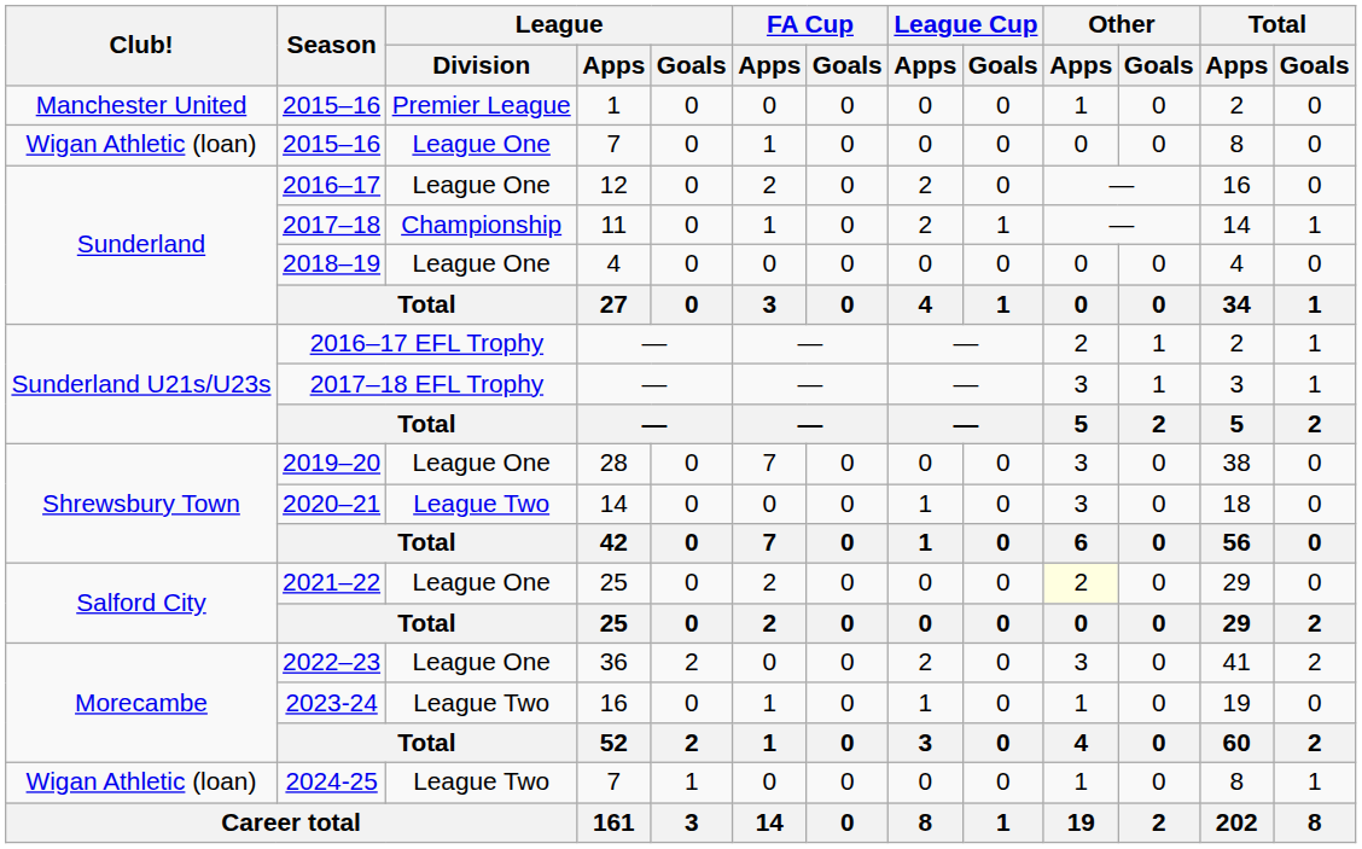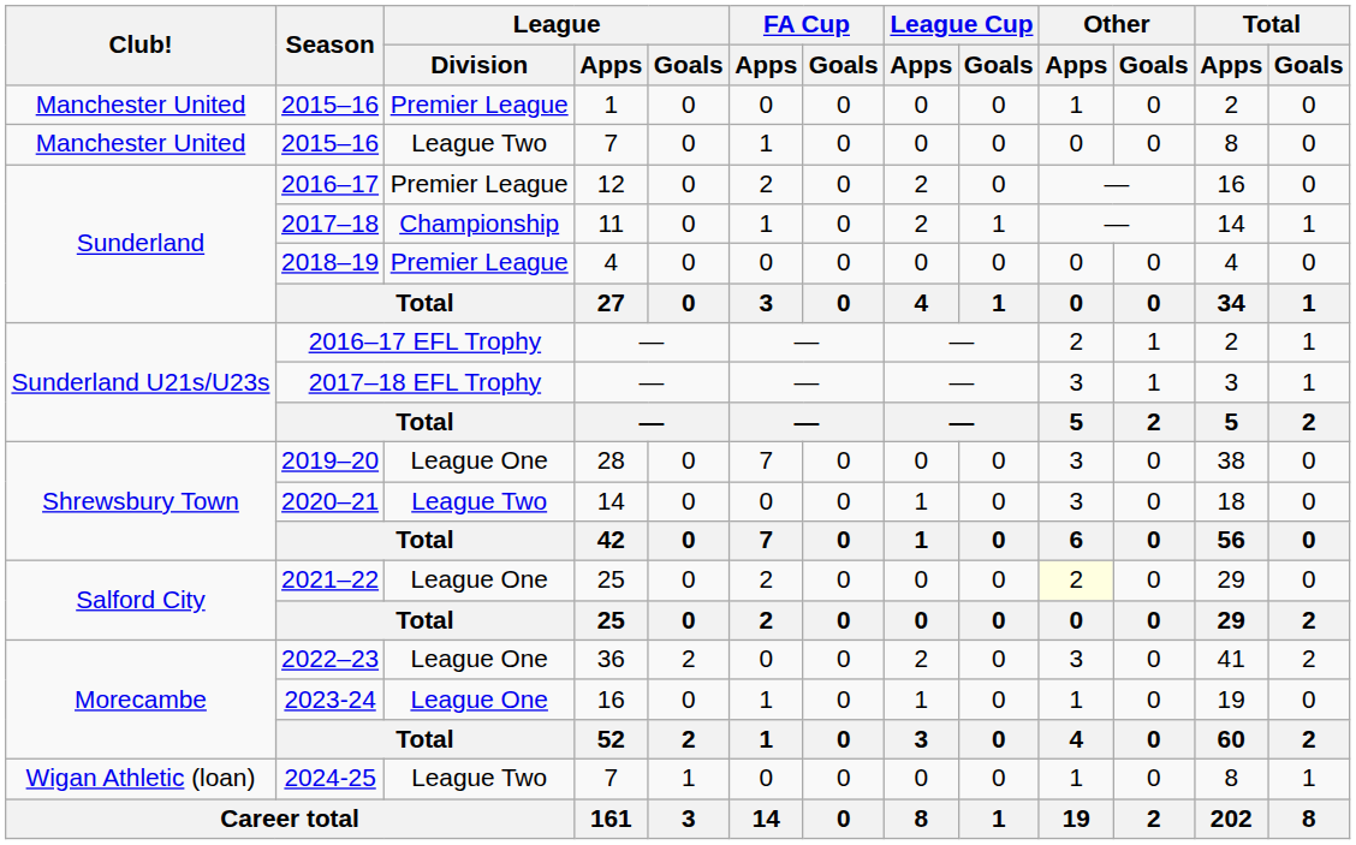2015–16 / 7 | Club!: Wigan Athletic (loan) -> Manchester United
2015–16 / 7 | League / Division: League One -> League Two
2016–17 | League / Division: League One -> Premier League
2018–19 | League / Division: League One -> Premier League
2023-24 | League / Division: League Two -> League One
